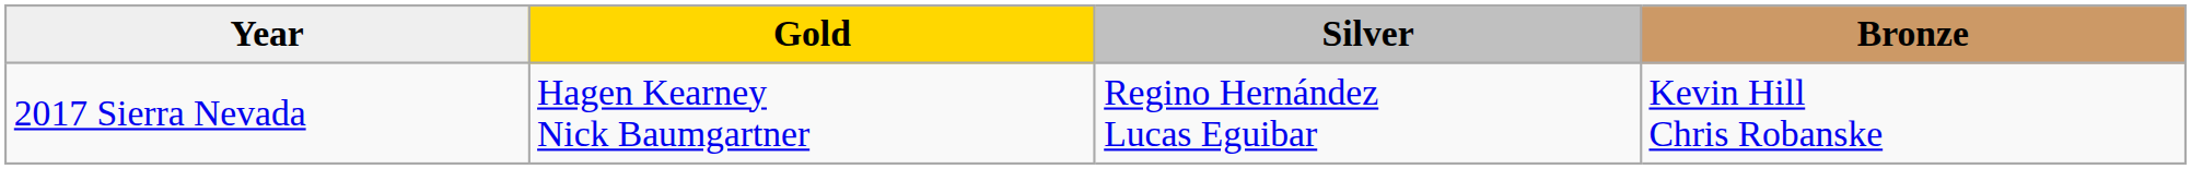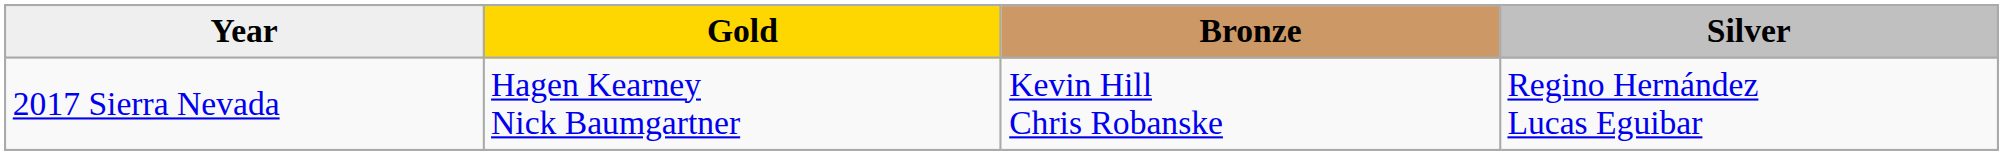columns swapped: Silver <-> Bronze
